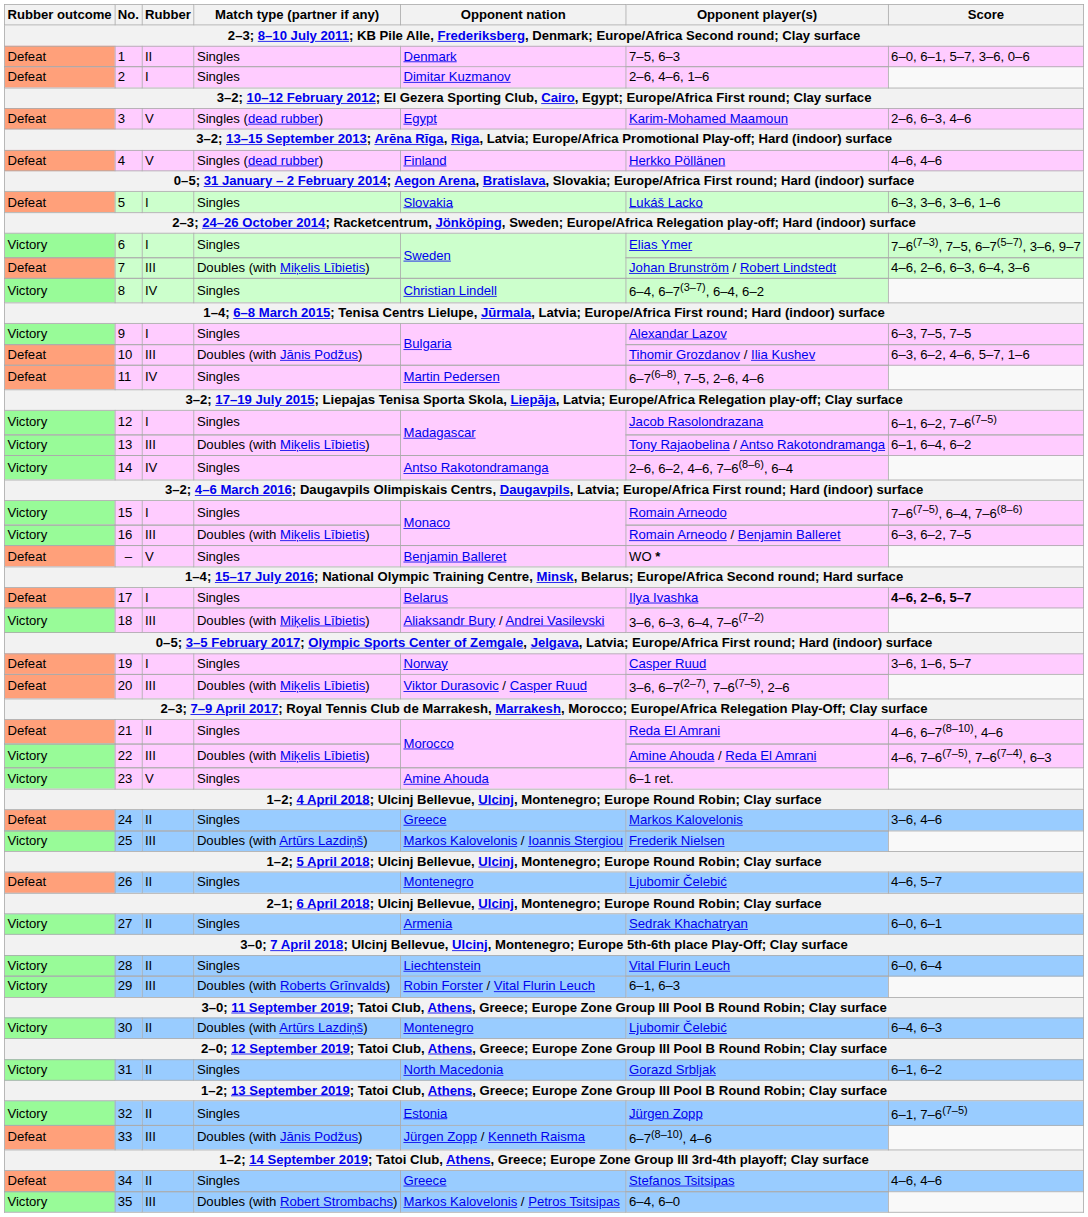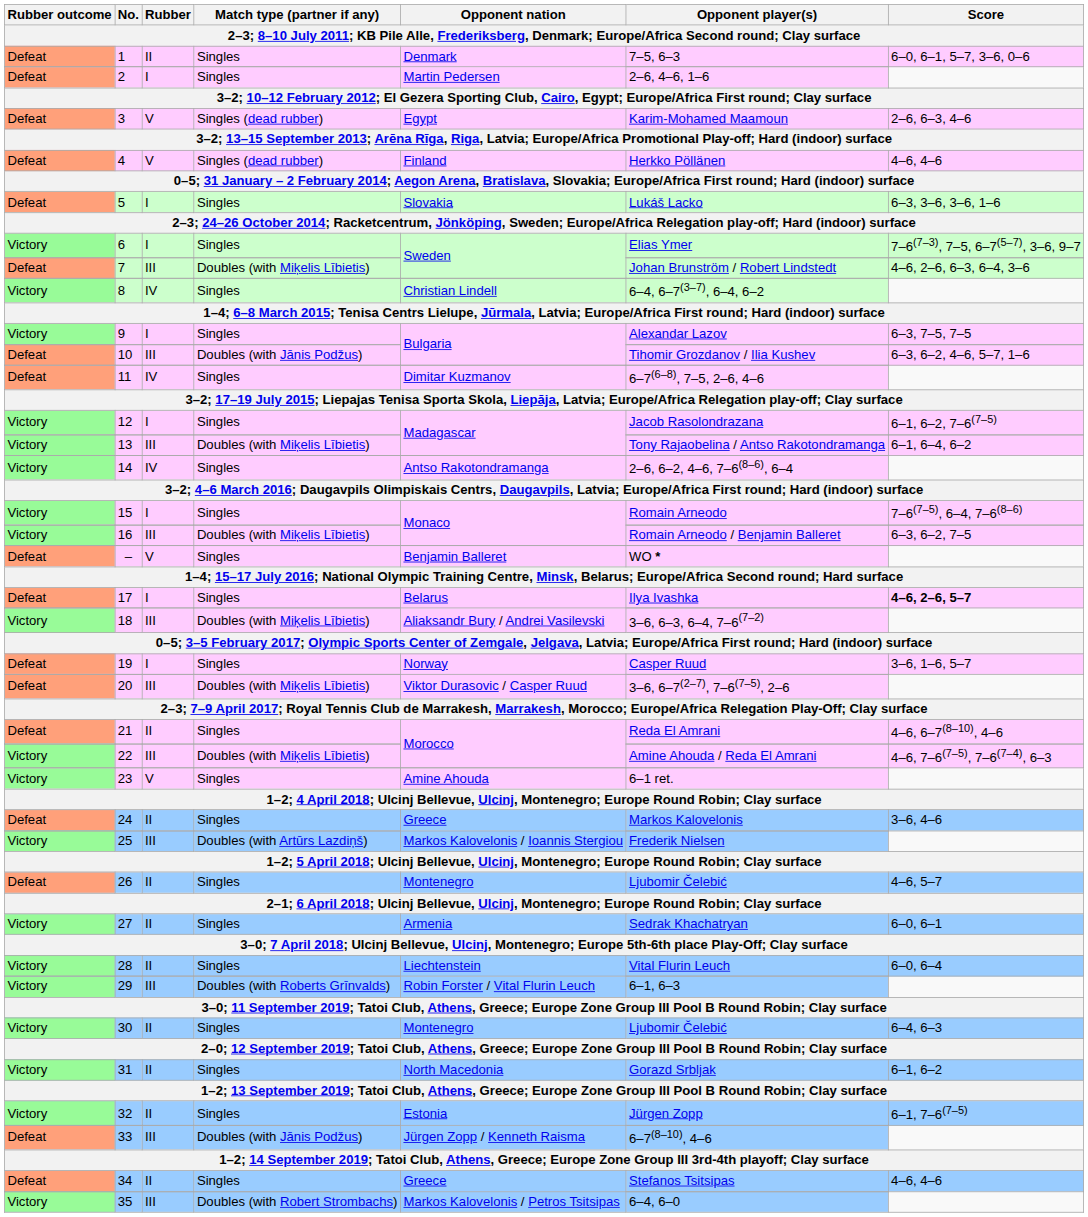2 | Opponent nation: Dimitar Kuzmanov -> Martin Pedersen
11 | Opponent nation: Martin Pedersen -> Dimitar Kuzmanov
30 | Match type (partner if any): Doubles (with Artūrs Lazdiņš) -> Singles
